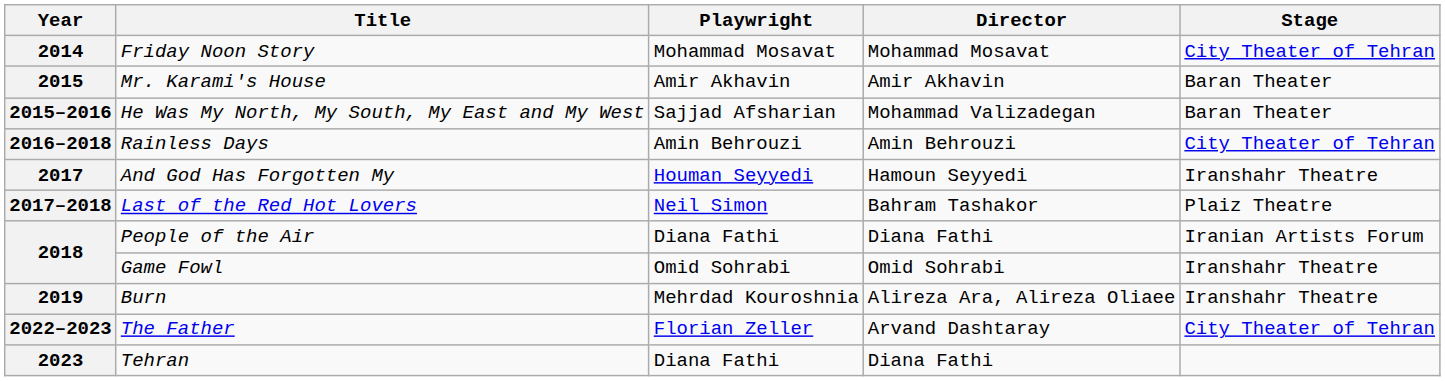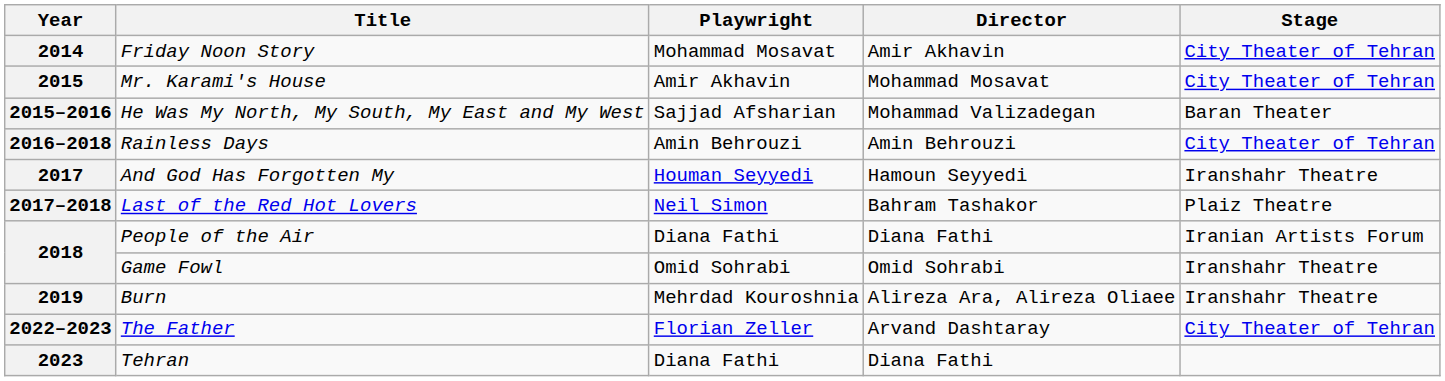2014 | Director: Mohammad Mosavat -> Amir Akhavin
2015 | Director: Amir Akhavin -> Mohammad Mosavat
2015 | Stage: Baran Theater -> City Theater of Tehran
